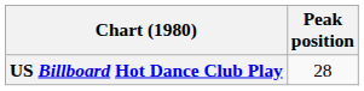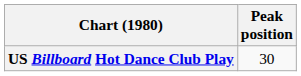US Billboard Hot Dance Club Play | Peak position: 28 -> 30
